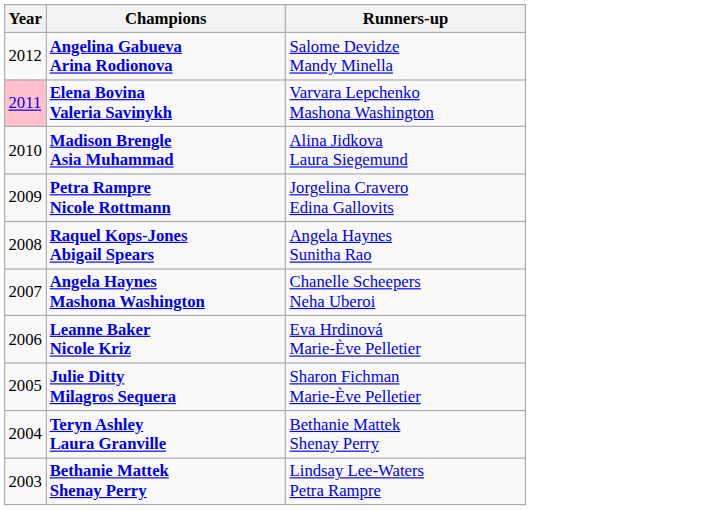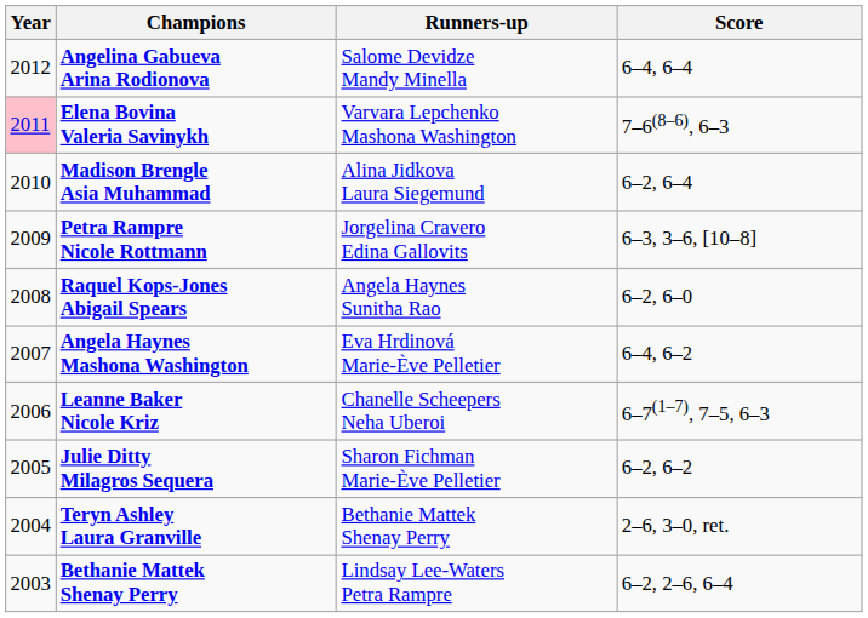+ column: Score | 6–4, 6–4 | 7–6(8–6), 6–3 | 6–2, 6–4 | 6–3, 3–6, [10–8] | 6–2, 6–0 | 6–4, 6–2 | 6–7(1–7), 7–5, 6–3 | 6–2, 6–2 | 2–6, 3–0, ret. | 6–2, 2–6, 6–4
Angela Haynes Mashona Washington | Runners-up: Chanelle Scheepers Neha Uberoi -> Eva Hrdinová Marie-Ève Pelletier
Leanne Baker Nicole Kriz | Runners-up: Eva Hrdinová Marie-Ève Pelletier -> Chanelle Scheepers Neha Uberoi
